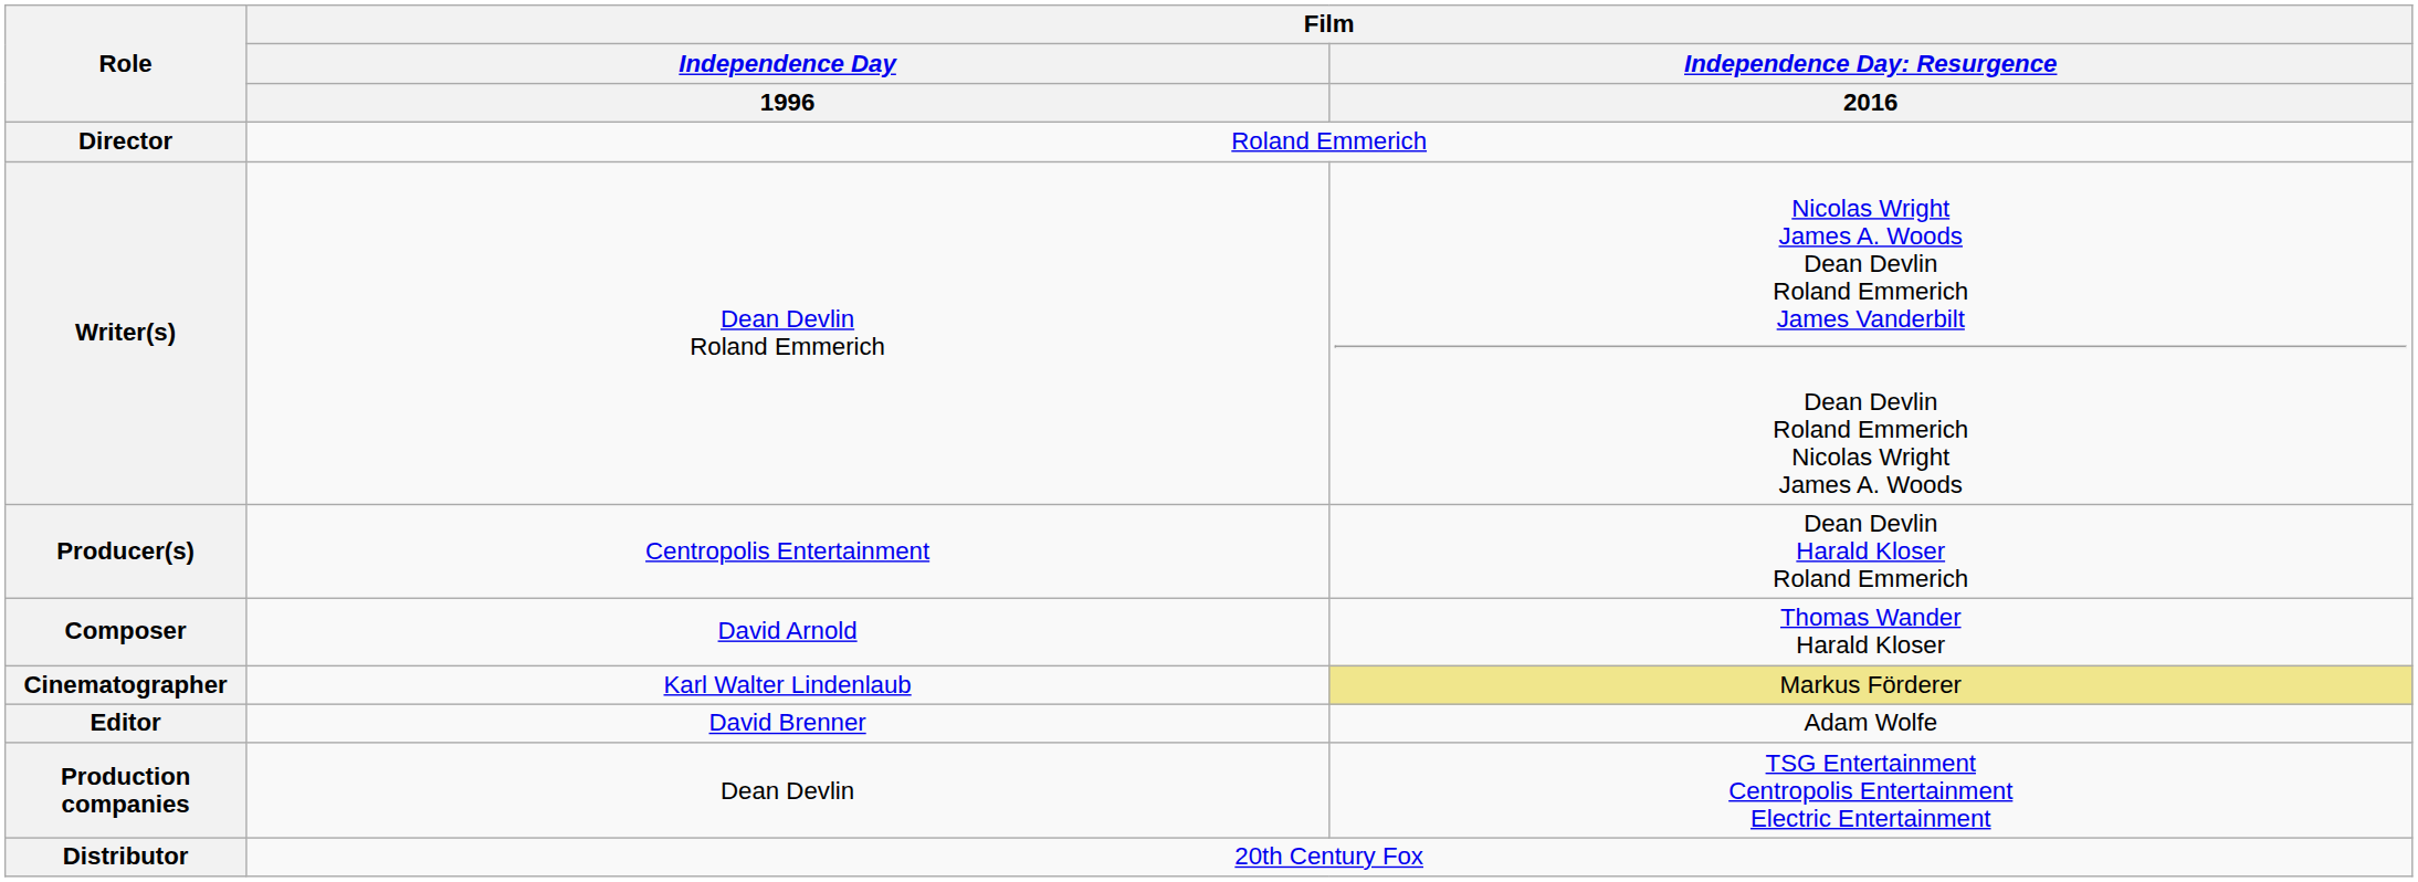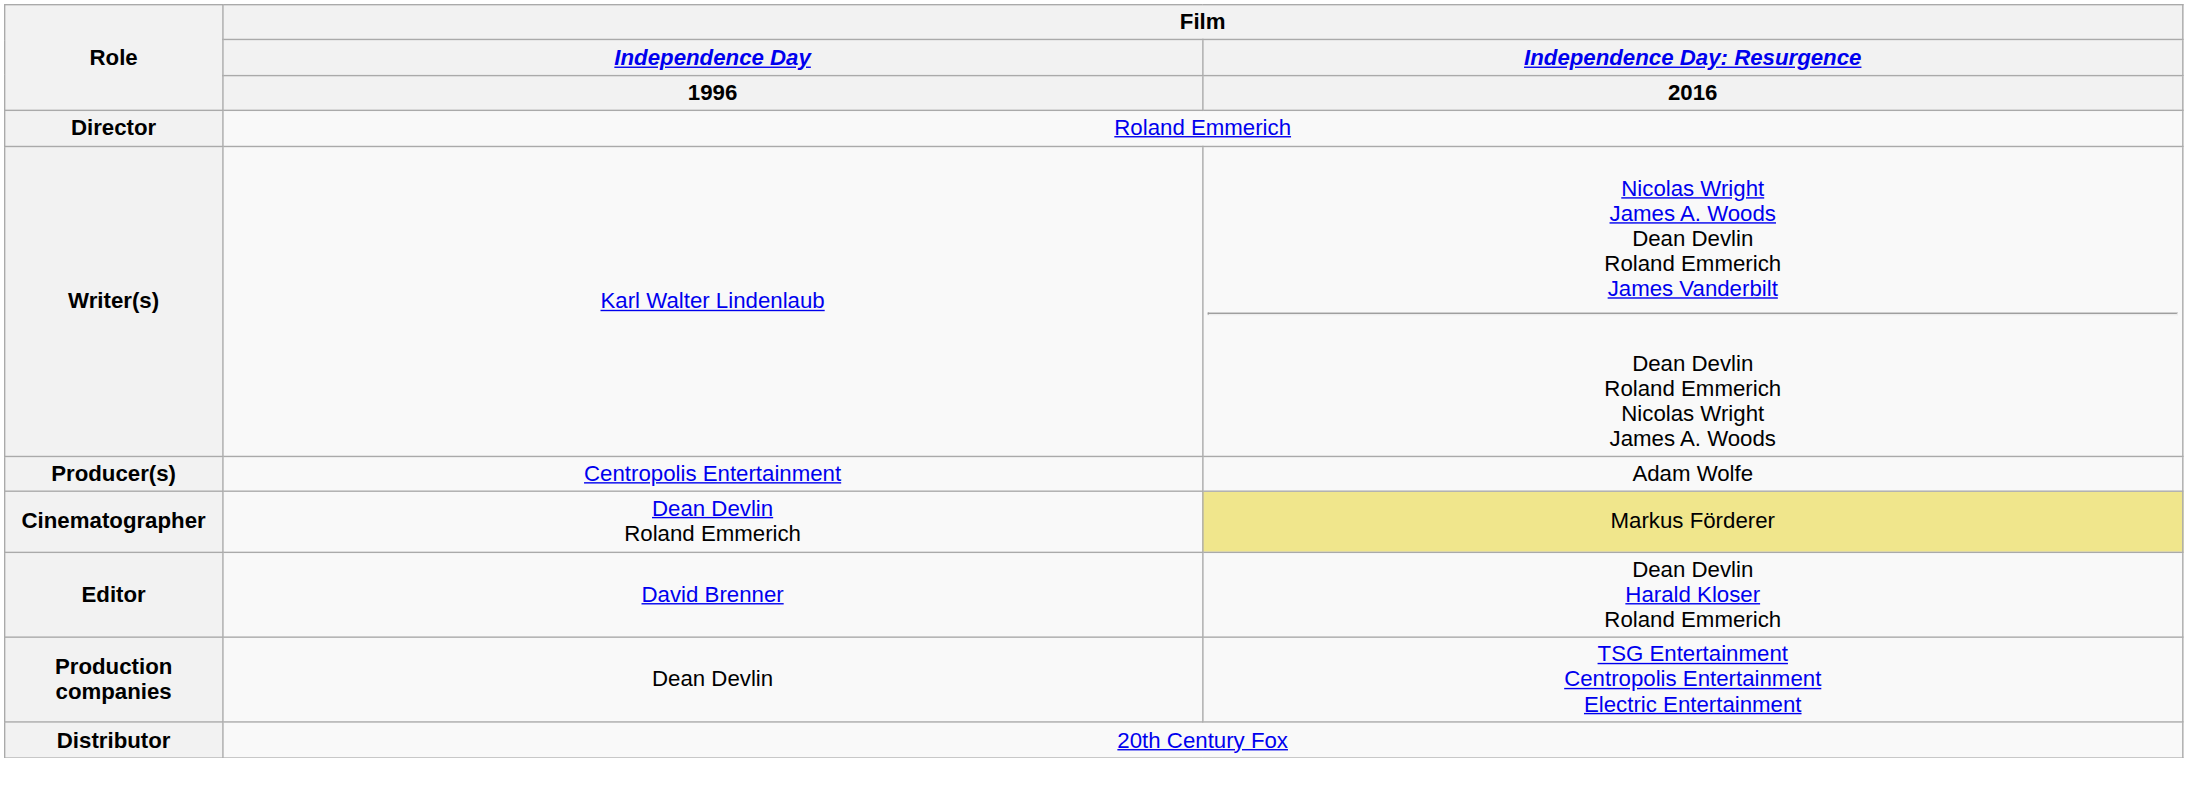Writer(s) | Film / Independence Day / 1996: Dean Devlin Roland Emmerich -> Karl Walter Lindenlaub
Producer(s) | column 3: Dean Devlin Harald Kloser Roland Emmerich -> Adam Wolfe
- row: Composer | David Arnold | Thomas Wander Harald Kloser
Cinematographer | Film / Independence Day / 1996: Karl Walter Lindenlaub -> Dean Devlin Roland Emmerich
Editor | column 3: Adam Wolfe -> Dean Devlin Harald Kloser Roland Emmerich
